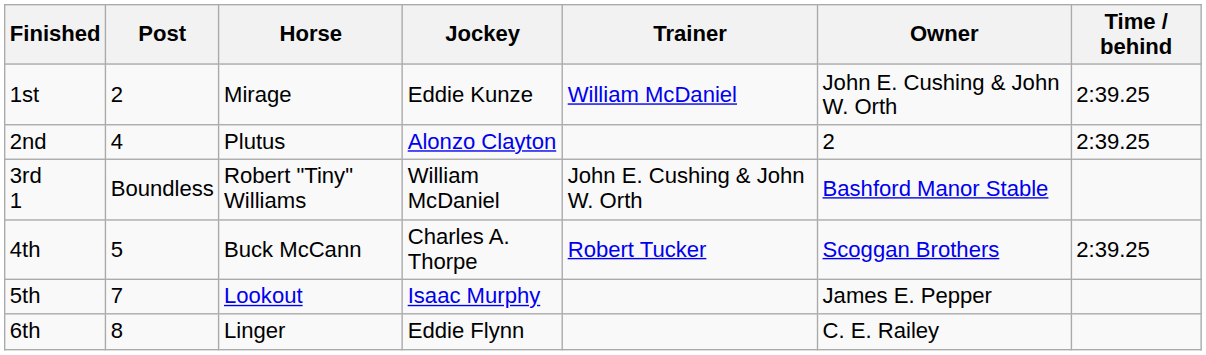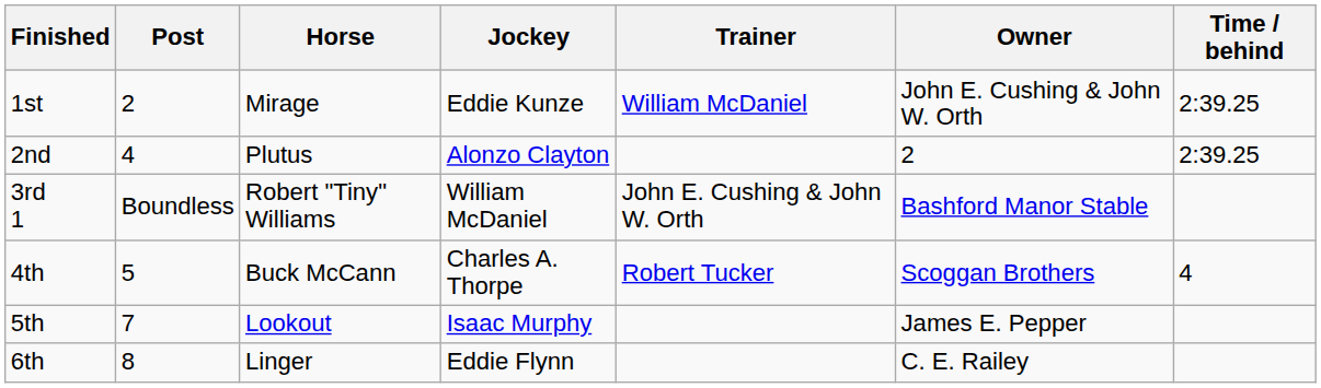4th | Time / behind: 2:39.25 -> 4
